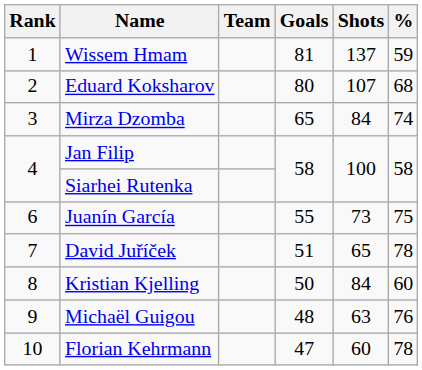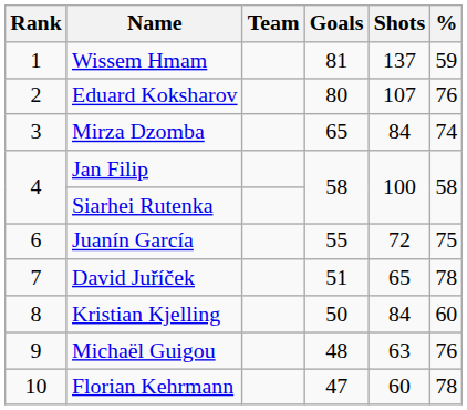Eduard Koksharov | %: 68 -> 76
Juanín García | Shots: 73 -> 72
